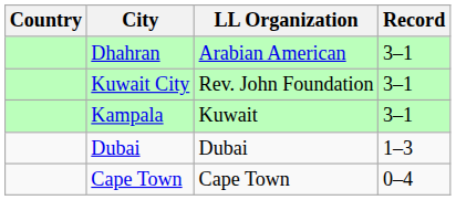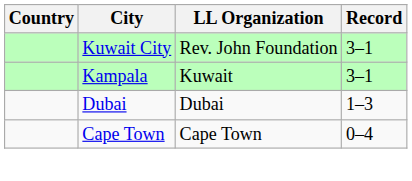- row: Dhahran | Arabian American | 3–1
